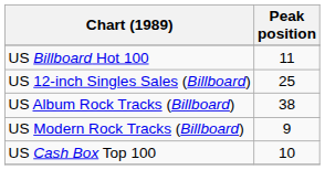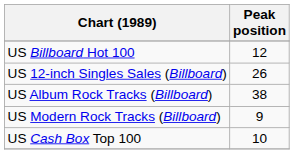US Billboard Hot 100 | Peak position: 11 -> 12
US 12-inch Singles Sales (Billboard) | Peak position: 25 -> 26
